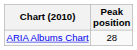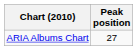ARIA Albums Chart | Peak position: 28 -> 27
